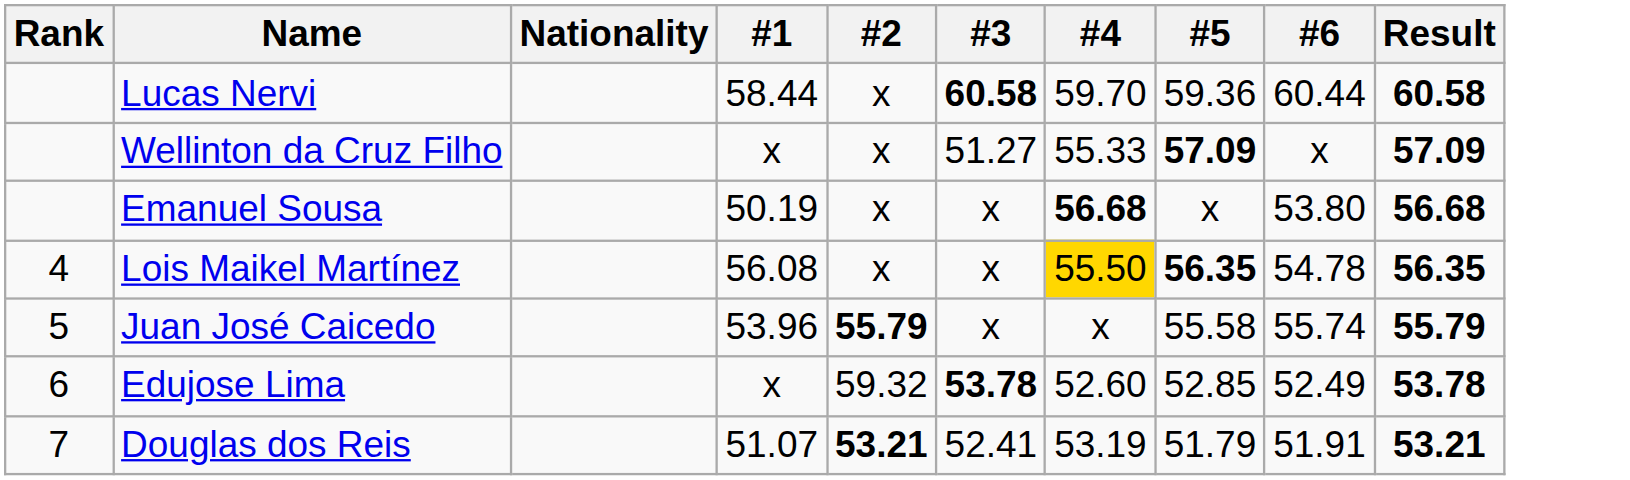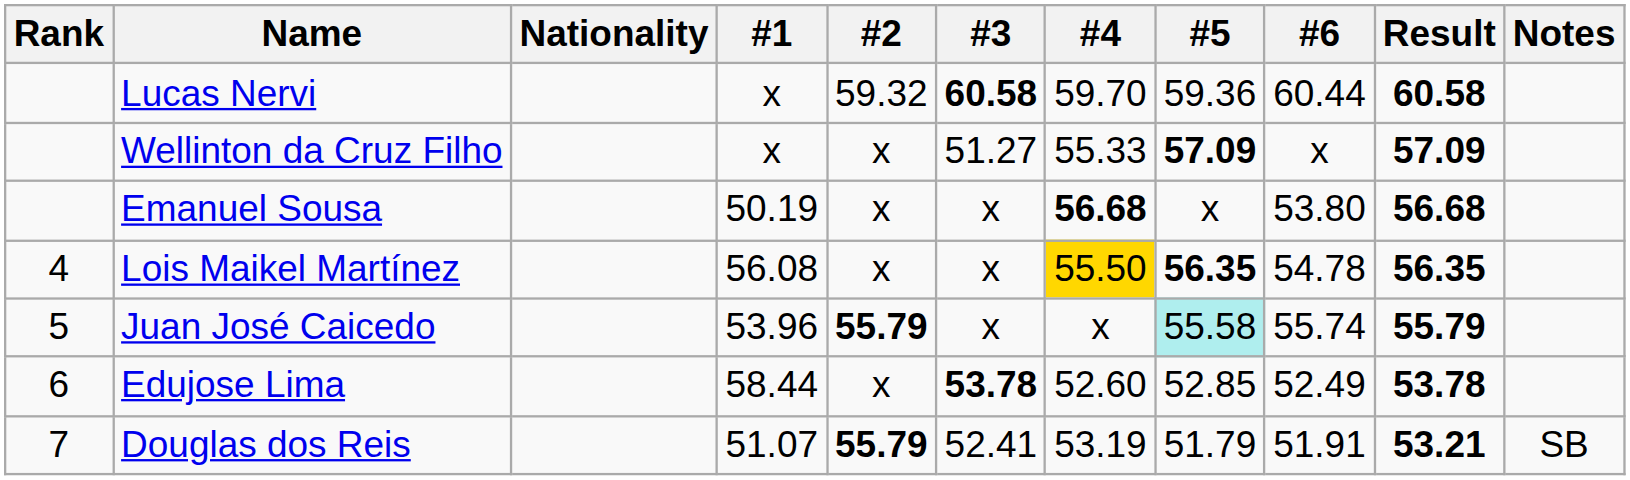+ column: Notes | SB
Lucas Nervi | #1: 58.44 -> x
Lucas Nervi | #2: x -> 59.32
Juan José Caicedo | #5: no background -> paleturquoise background
Edujose Lima | #1: x -> 58.44
Edujose Lima | #2: 59.32 -> x
Douglas dos Reis | #2: 53.21 -> 55.79
